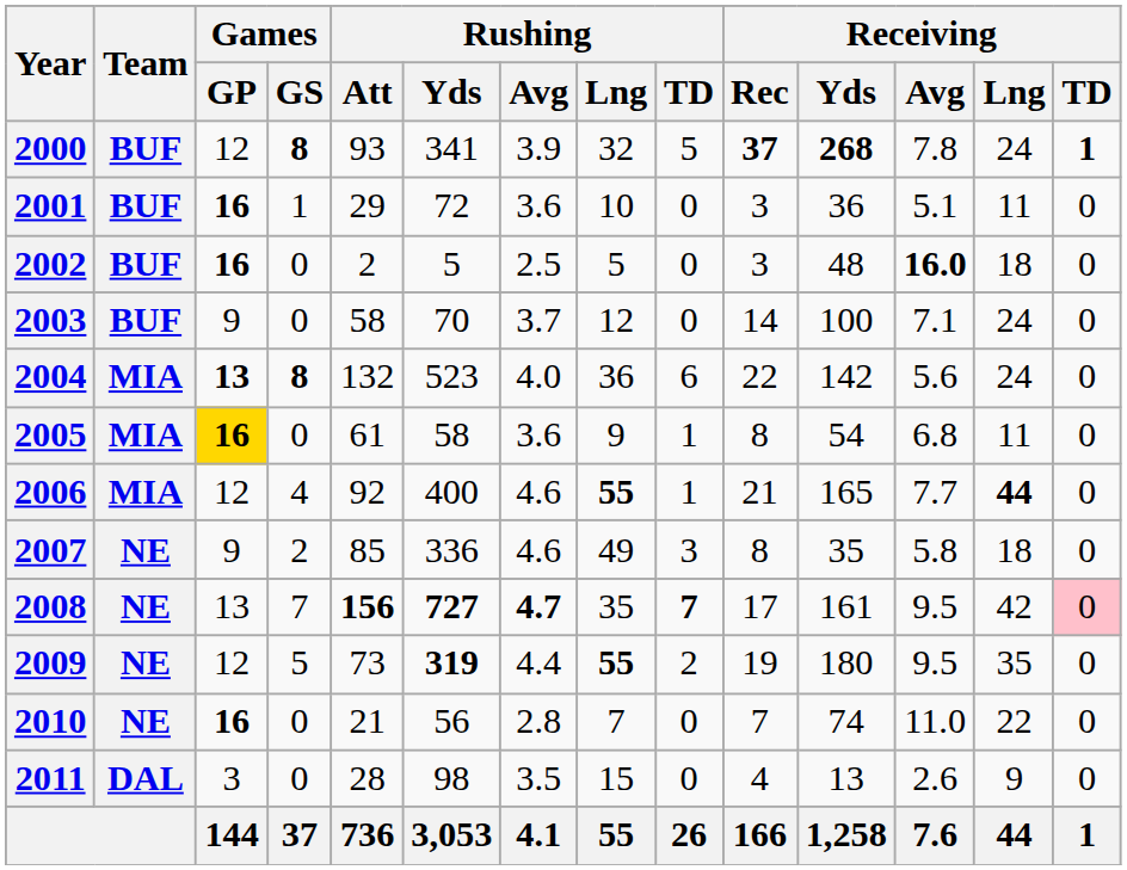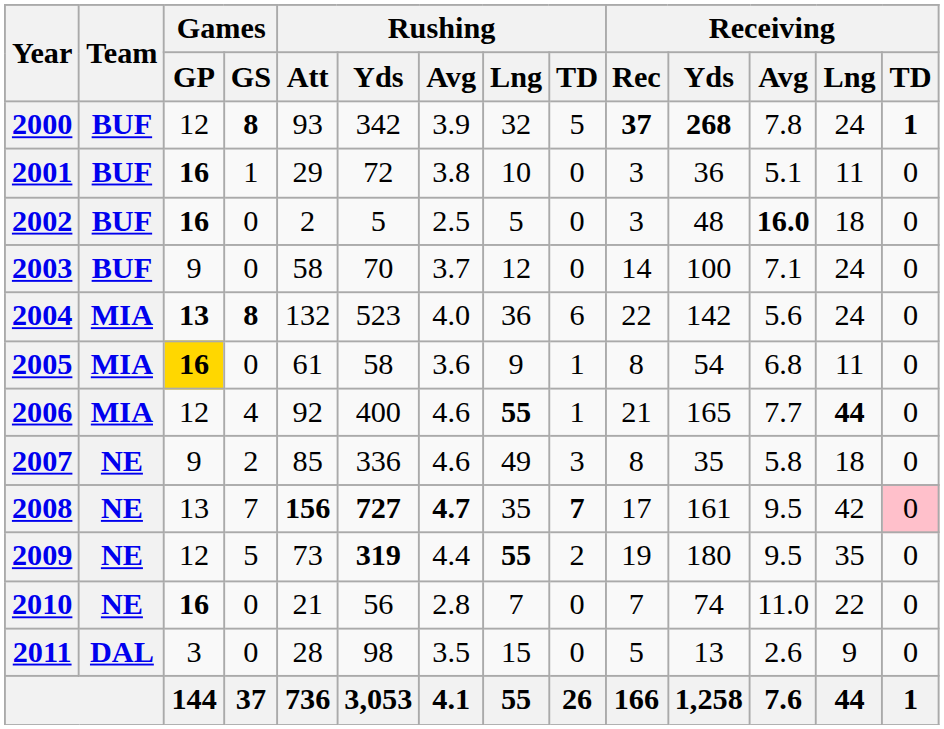2000 | Rushing / Yds: 341 -> 342
2001 | Rushing / Avg: 3.6 -> 3.8
2011 | Receiving / Rec: 4 -> 5
